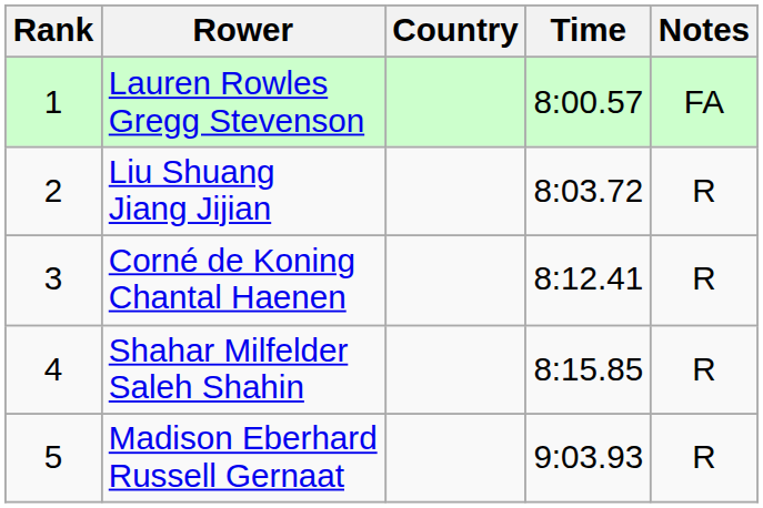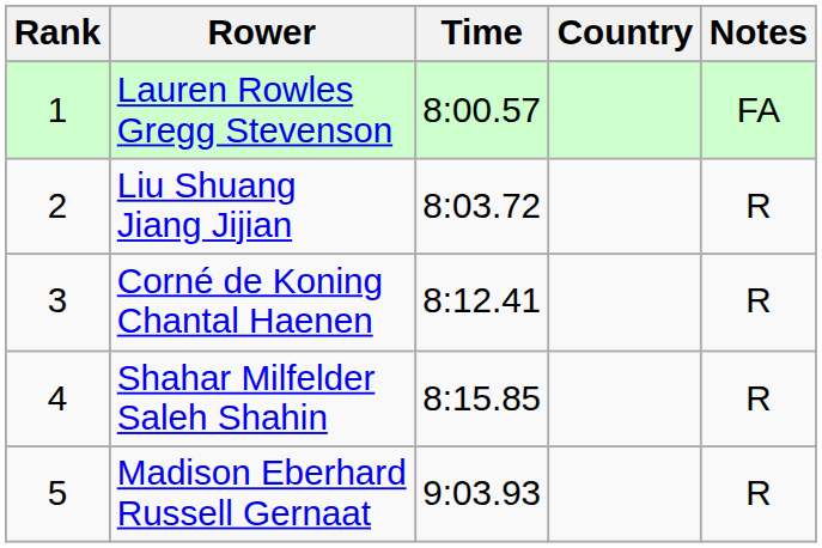columns swapped: Country <-> Time
